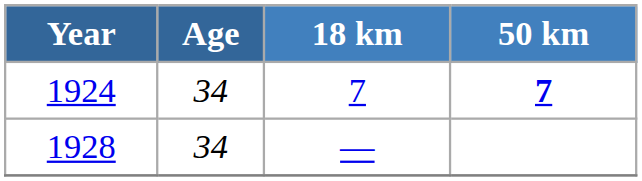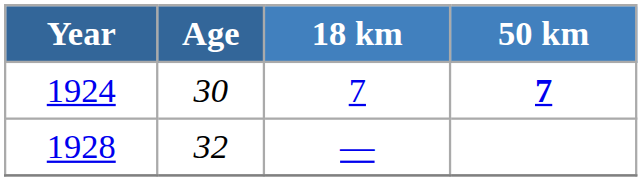1924 | Age: 34 -> 30
1928 | Age: 34 -> 32
